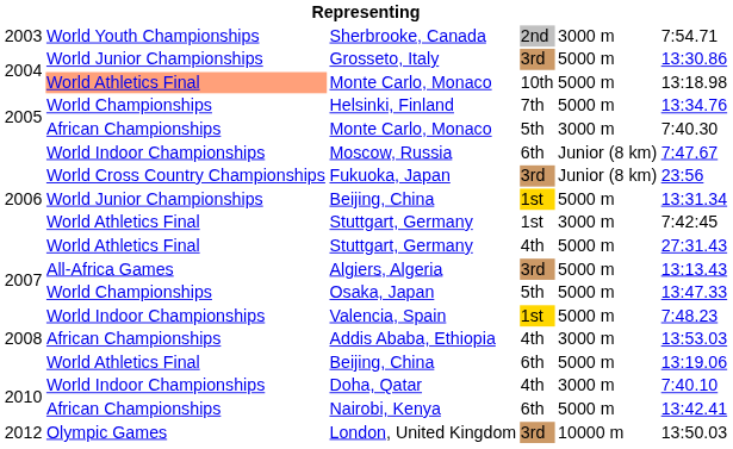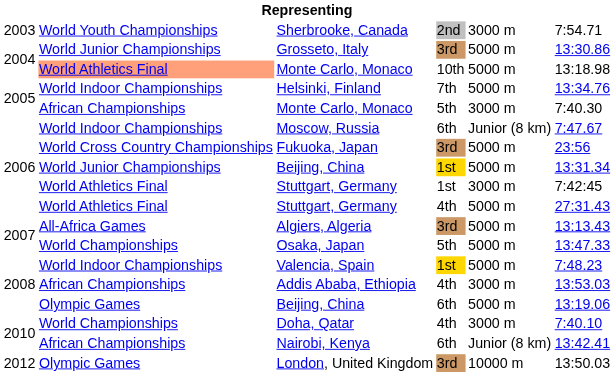Helsinki, Finland | column 2: World Championships -> World Indoor Championships
Fukuoka, Japan | column 5: Junior (8 km) -> 5000 m
Beijing, China / 6th | column 2: World Athletics Final -> Olympic Games
Doha, Qatar | column 2: World Indoor Championships -> World Championships
Nairobi, Kenya | column 5: 5000 m -> Junior (8 km)
